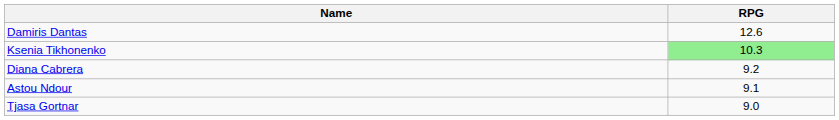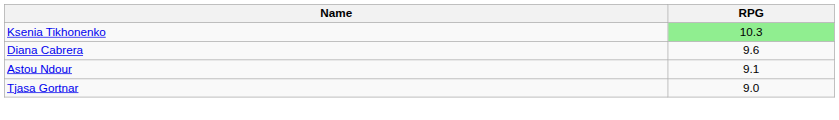- row: Damiris Dantas | 12.6
Diana Cabrera | RPG: 9.2 -> 9.6
